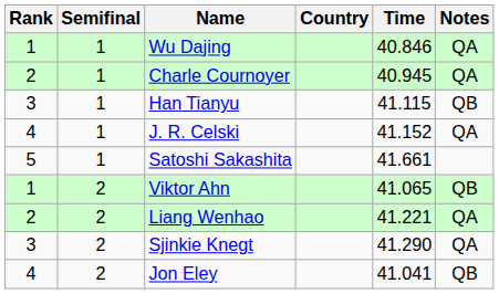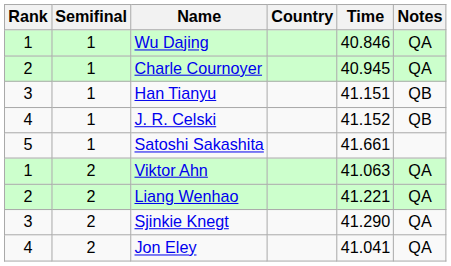Han Tianyu | Time: 41.115 -> 41.151
J. R. Celski | Notes: QA -> QB
Viktor Ahn | Time: 41.065 -> 41.063
Viktor Ahn | Notes: QB -> QA
Jon Eley | Notes: QB -> QA
